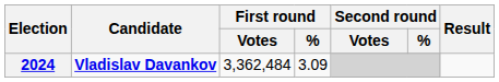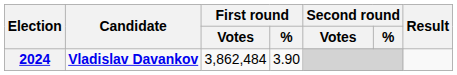2024 | First round / Votes: 3,362,484 -> 3,862,484
2024 | First round / %: 3.09 -> 3.90
